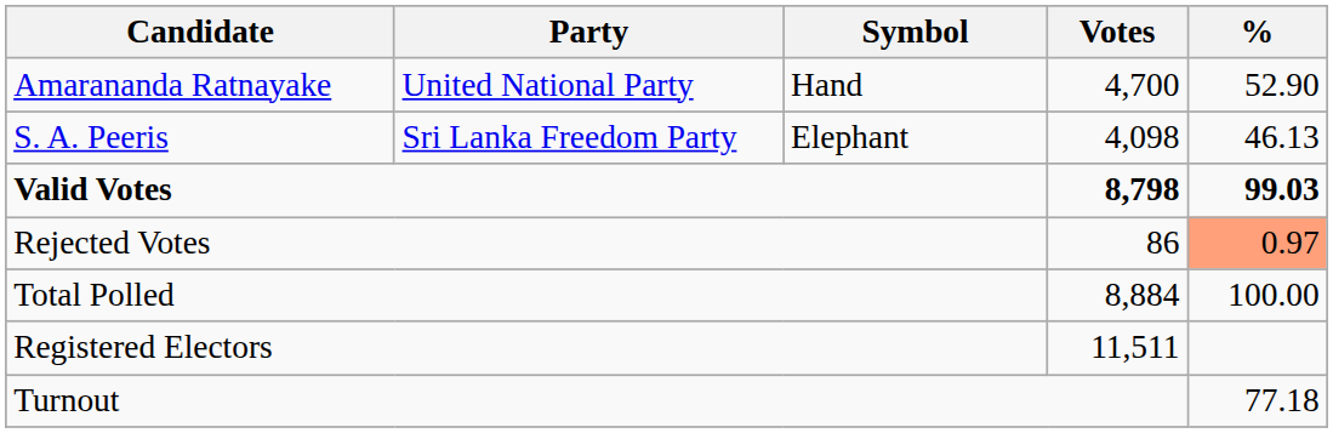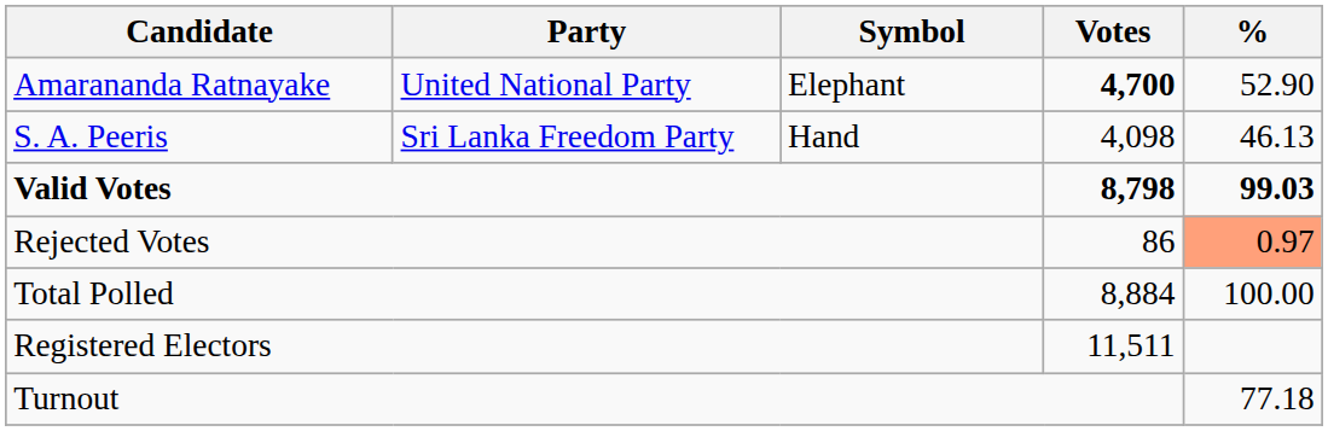Amarananda Ratnayake | Symbol: Hand -> Elephant
Amarananda Ratnayake | Votes: normal -> bold
S. A. Peeris | Symbol: Elephant -> Hand
